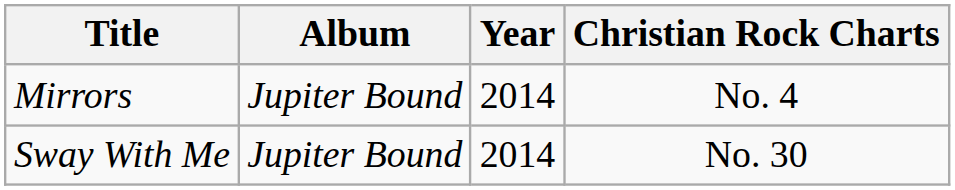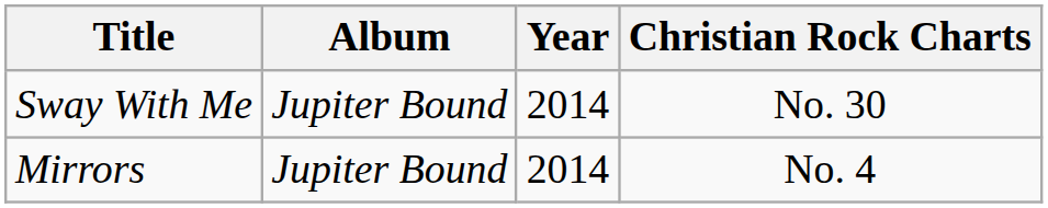rows swapped: Sway With Me <-> Mirrors
